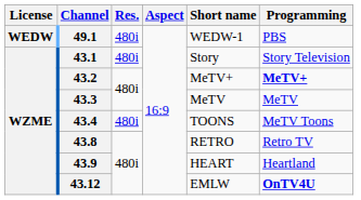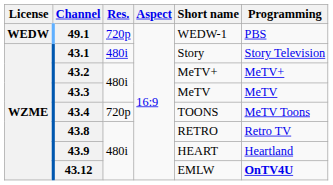49.1 | Res.: 480i -> 720p
43.2 | Programming: bold -> normal
43.4 | Res.: 480i -> 720p
